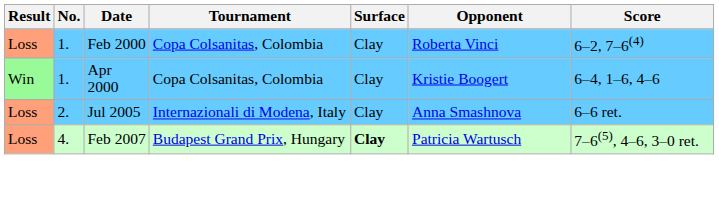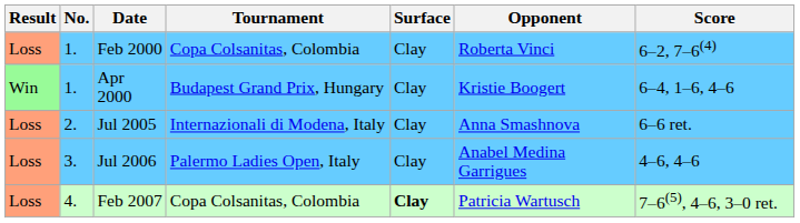Apr 2000 | Tournament: Copa Colsanitas, Colombia -> Budapest Grand Prix, Hungary
+ row: Loss | 3. | Jul 2006 | Palermo Ladies Open, Italy | Clay | Anabel Medina Garrigues | 4–6, 4–6
Feb 2007 | Tournament: Budapest Grand Prix, Hungary -> Copa Colsanitas, Colombia
